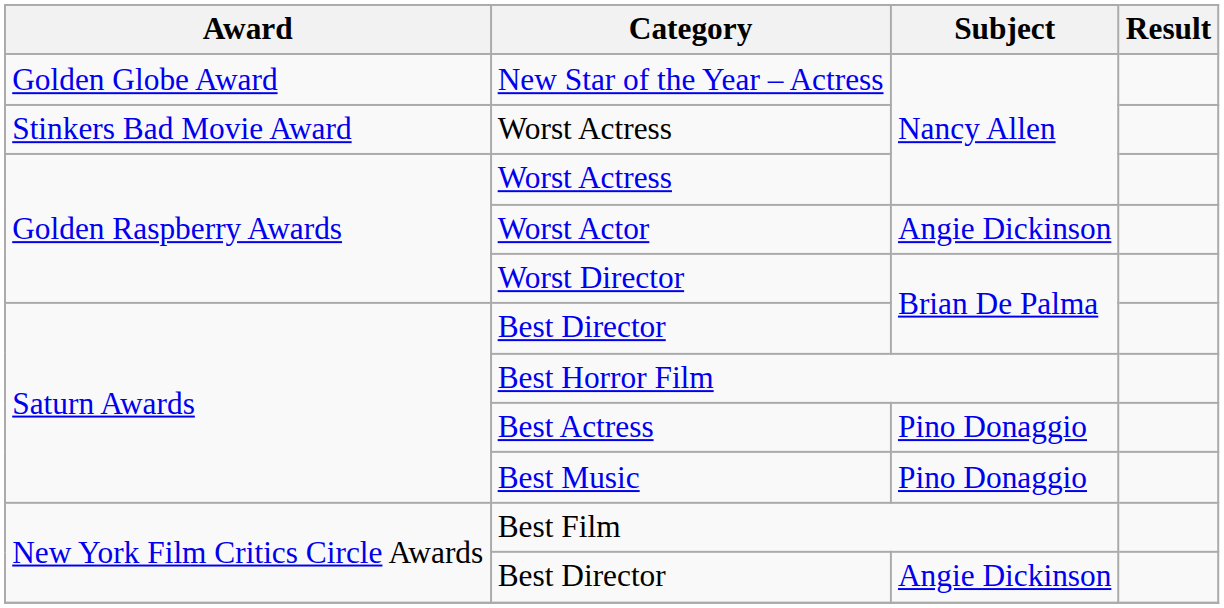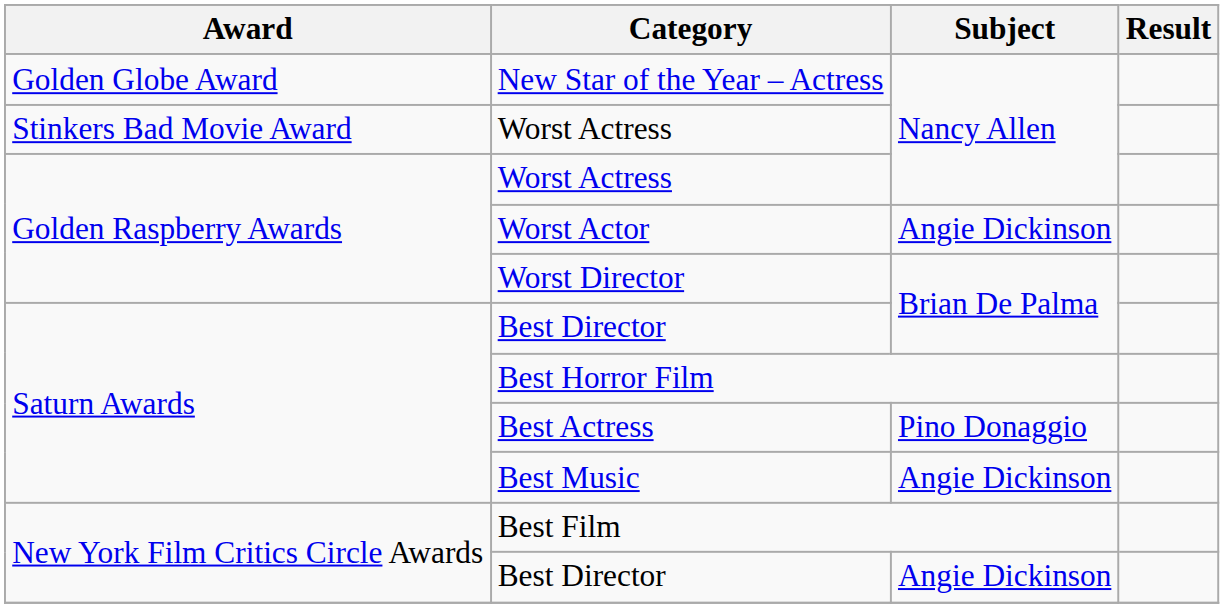Best Music | Subject: Pino Donaggio -> Angie Dickinson
